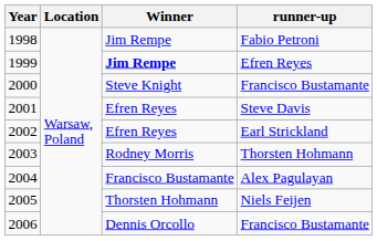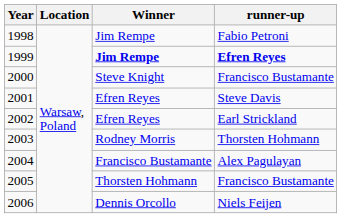1999 | runner-up: normal -> bold
2005 | runner-up: Niels Feijen -> Francisco Bustamante
2006 | runner-up: Francisco Bustamante -> Niels Feijen
